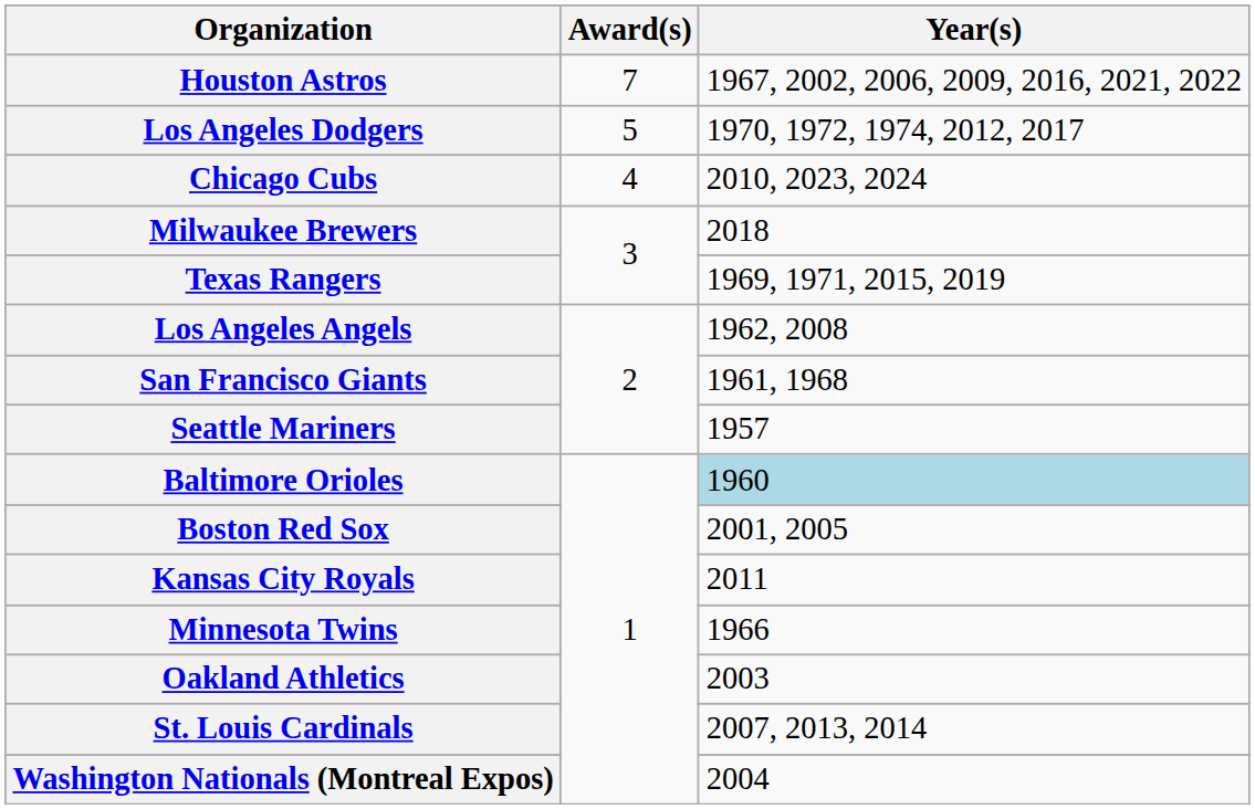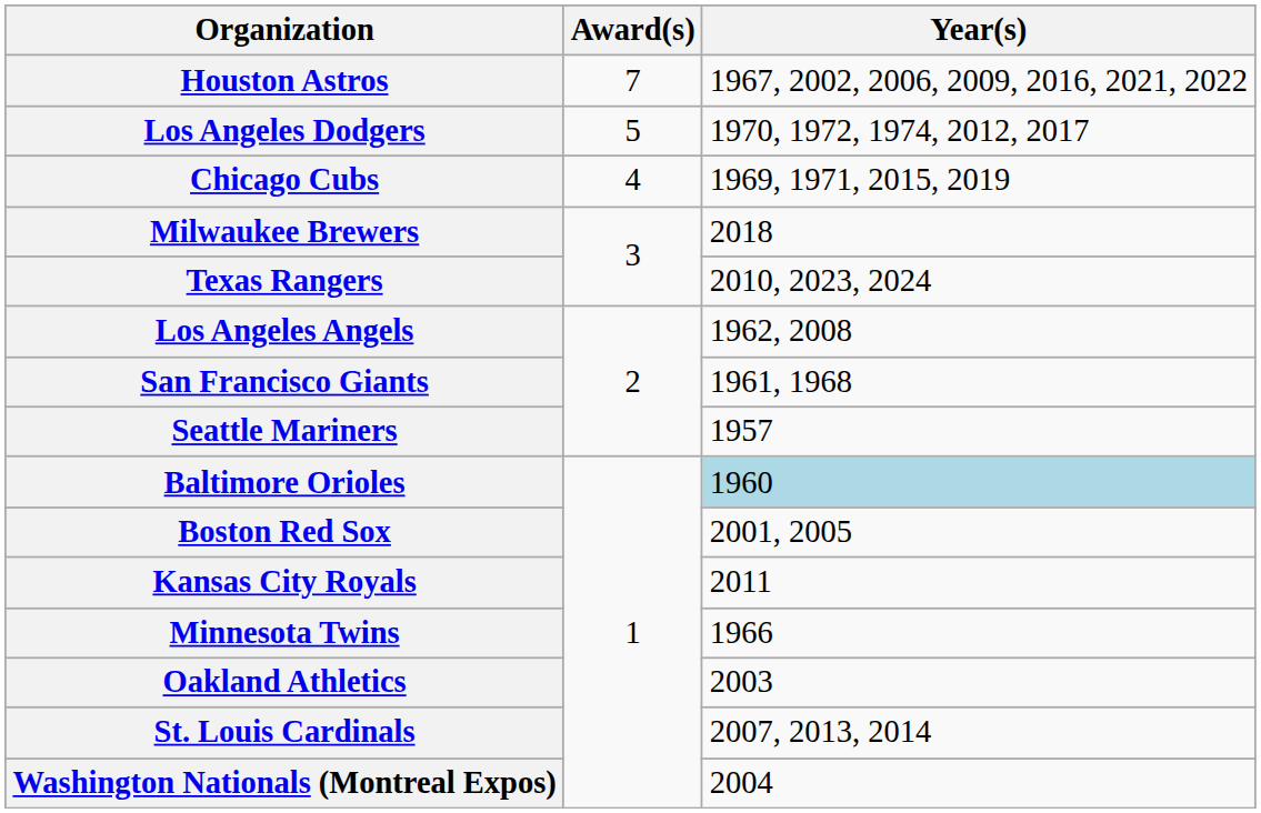Chicago Cubs | Year(s): 2010, 2023, 2024 -> 1969, 1971, 2015, 2019
Texas Rangers | Year(s): 1969, 1971, 2015, 2019 -> 2010, 2023, 2024
